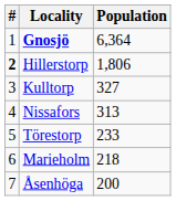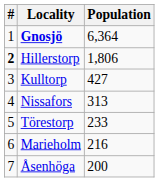Kulltorp | Population: 327 -> 427
Marieholm | Population: 218 -> 216
